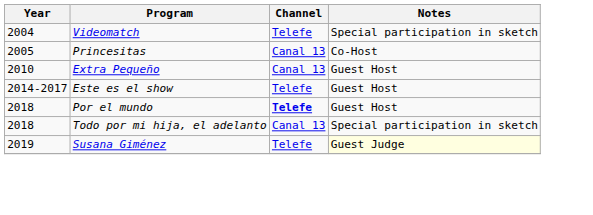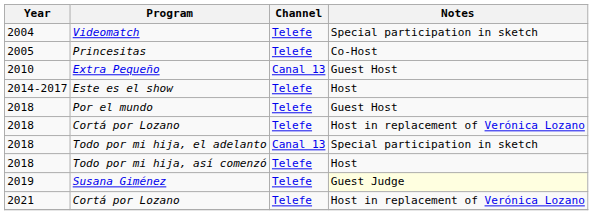Princesitas | Channel: Canal 13 -> Telefe
Este es el show | Notes: Guest Host -> Host
Por el mundo | Channel: bold -> normal
+ row: 2018 | Cortá por Lozano | Telefe | Host in replacement of Verónica Lozano
+ row: 2018 | Todo por mi hija, así comenzó | Telefe | Host
+ row: 2021 | Cortá por Lozano | Telefe | Host in replacement of Verónica Lozano
